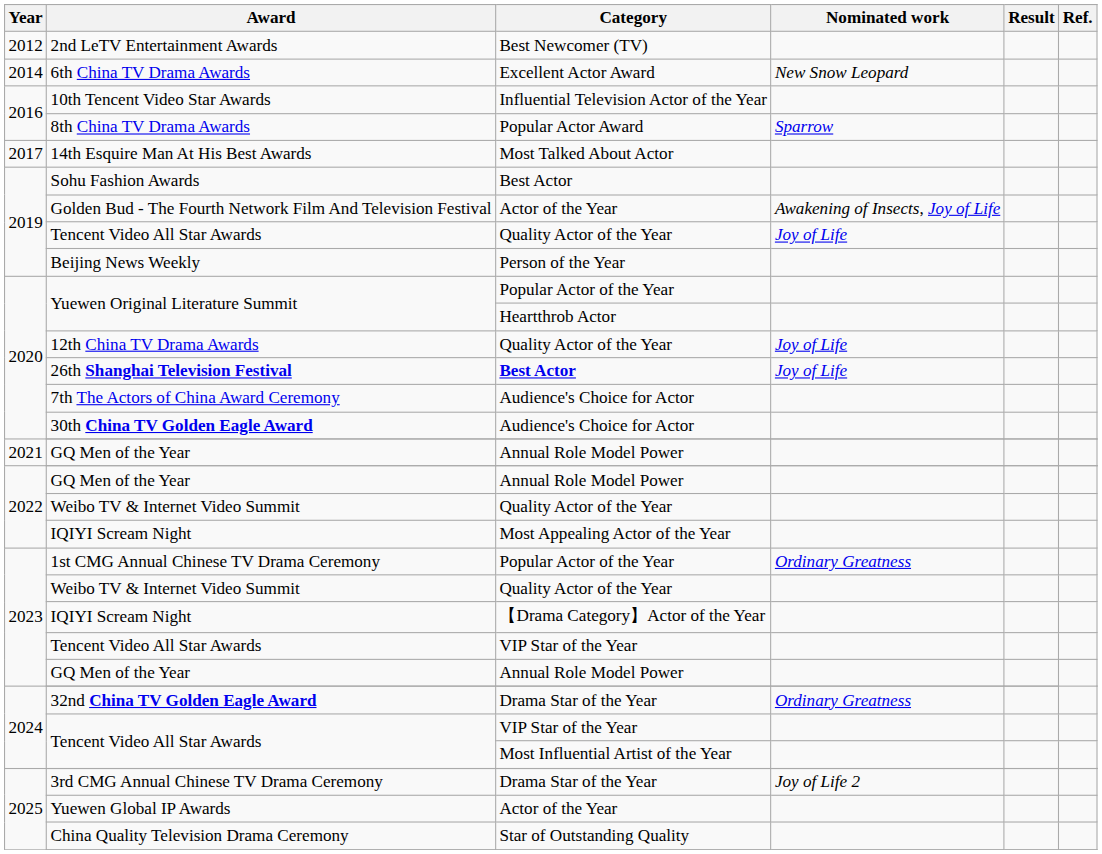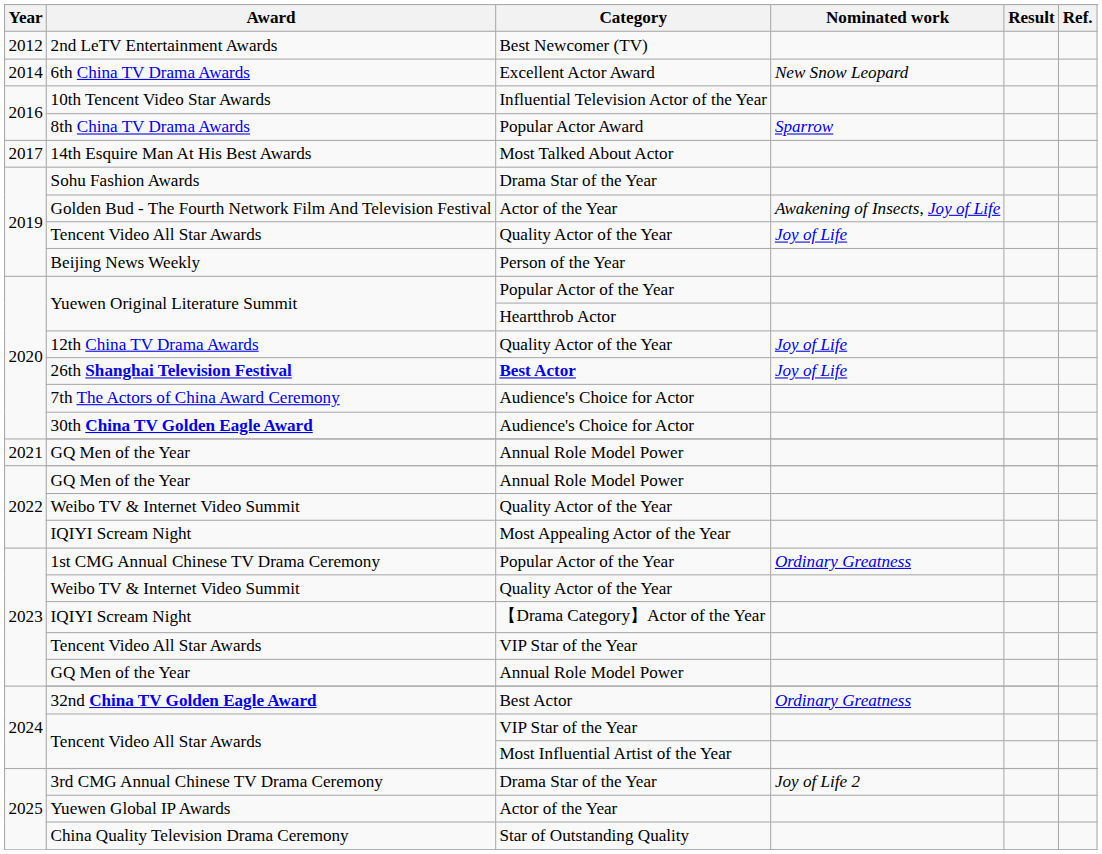Sohu Fashion Awards | Category: Best Actor -> Drama Star of the Year
32nd China TV Golden Eagle Award | Category: Drama Star of the Year -> Best Actor
